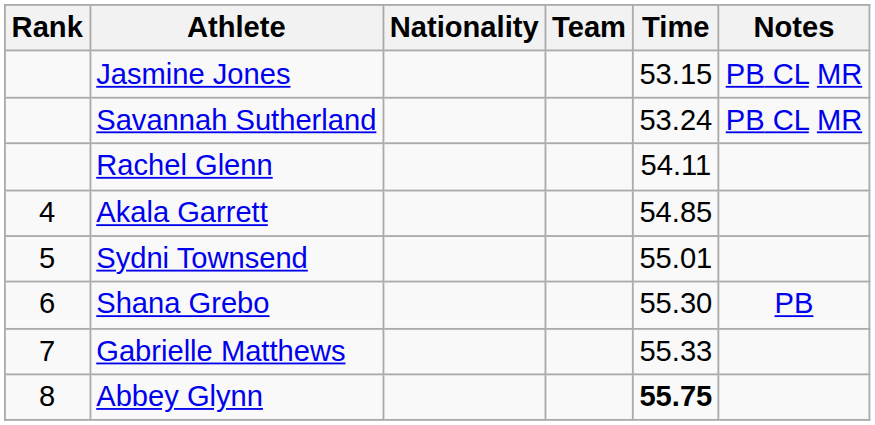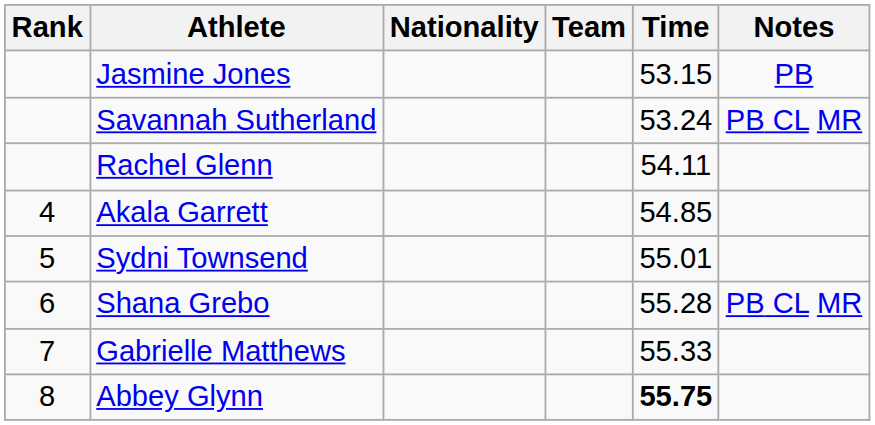Jasmine Jones | Notes: PB CL MR -> PB
Shana Grebo | Time: 55.30 -> 55.28
Shana Grebo | Notes: PB -> PB CL MR
